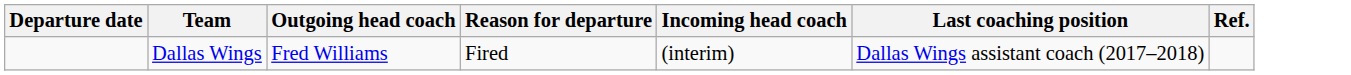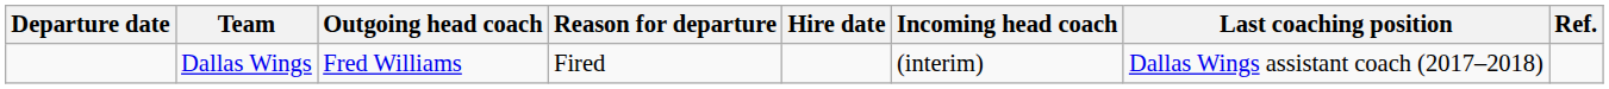+ column: Hire date
